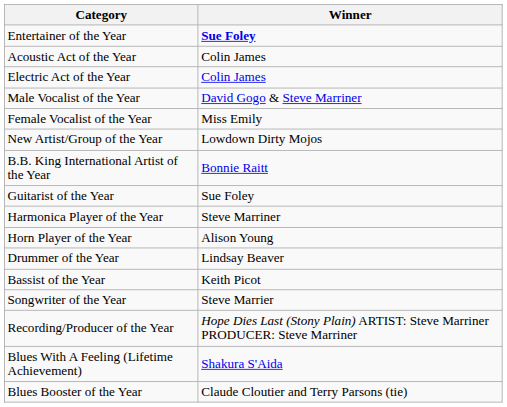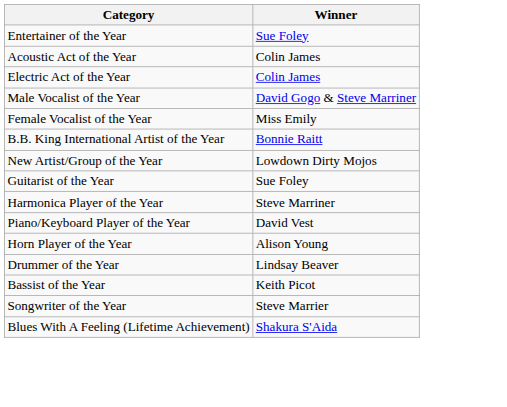Entertainer of the Year | Winner: bold -> normal
rows swapped: B.B. King International Artist of the Year <-> New Artist/Group of the Year
+ row: Piano/Keyboard Player of the Year | David Vest
- row: Recording/Producer of the Year | Hope Dies Last (Stony Plain) ARTIST: Steve Marriner PRODUCER: Steve Marriner
- row: Blues Booster of the Year | Claude Cloutier and Terry Parsons (tie)
